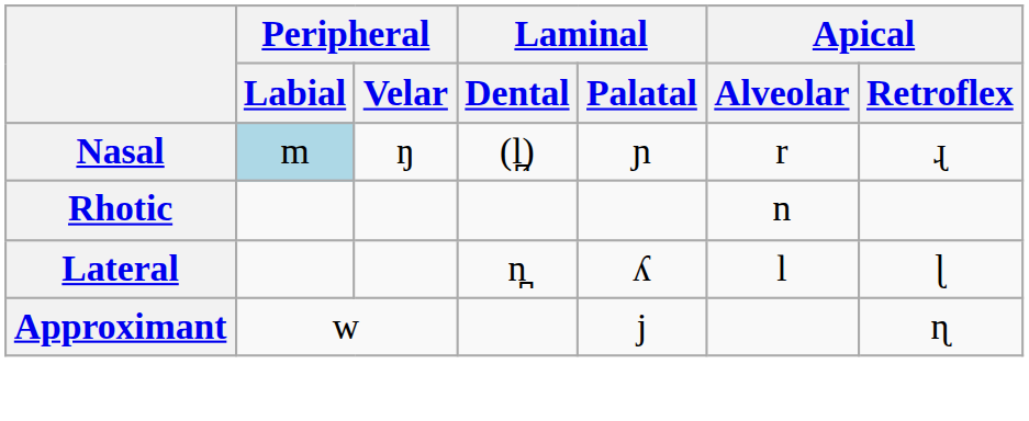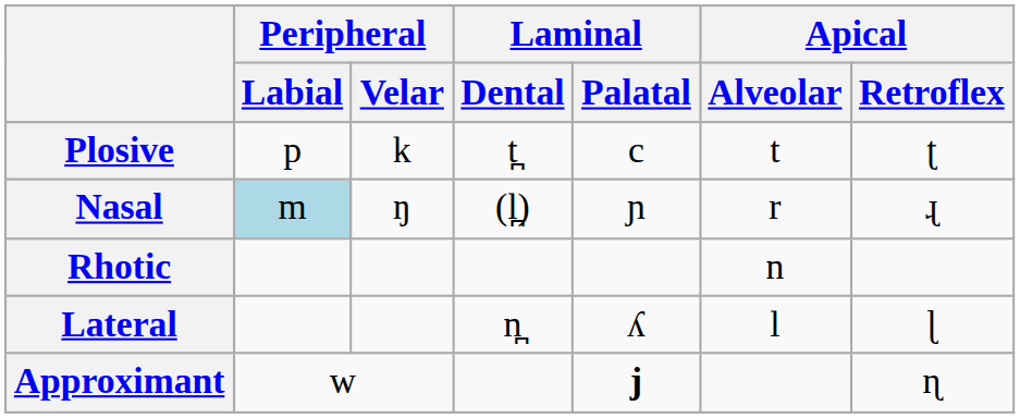+ row: Plosive | p | k | t̪ | c | t | ʈ
Approximant | Laminal / Palatal: normal -> bold
